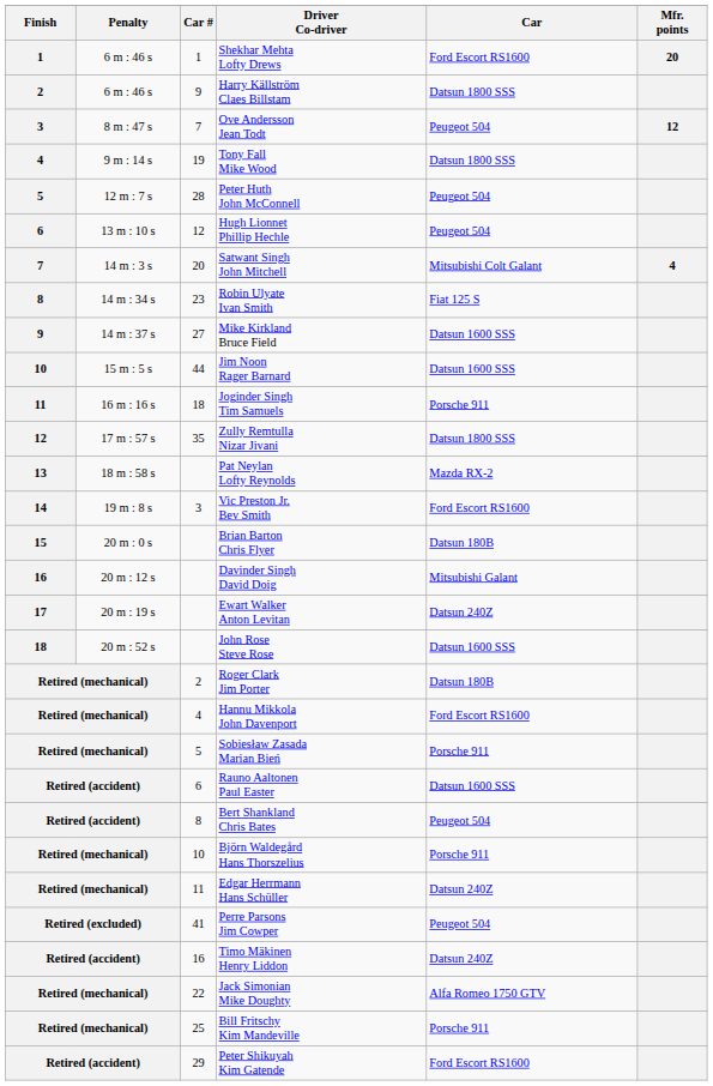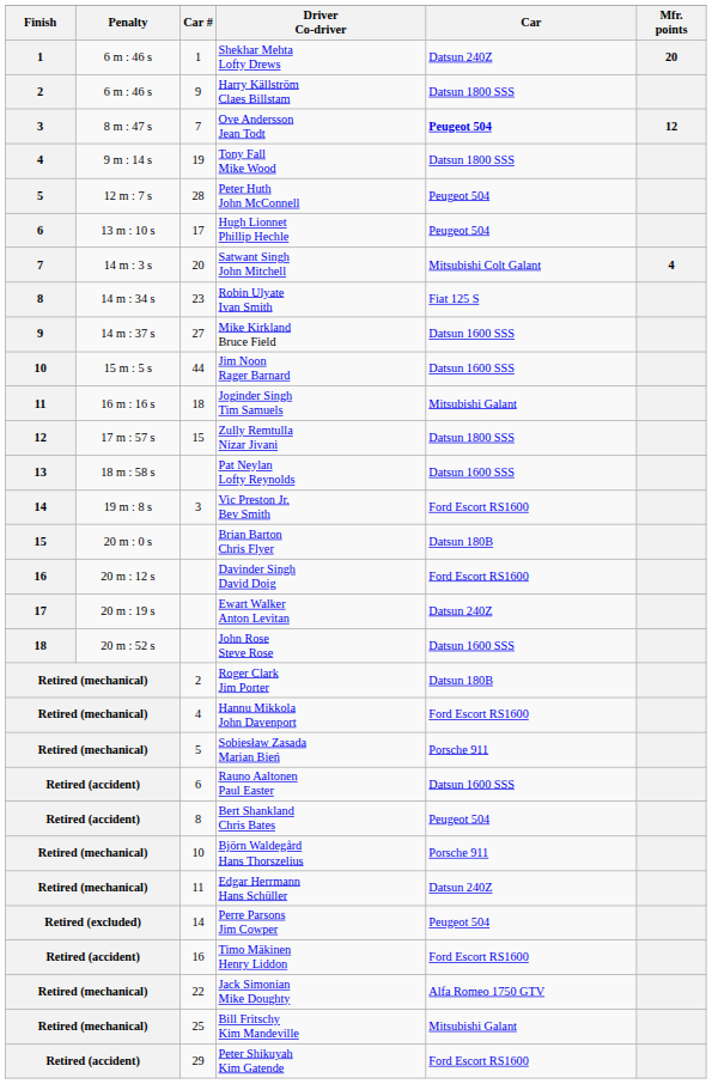Shekhar Mehta Lofty Drews | Car: Ford Escort RS1600 -> Datsun 240Z
Ove Andersson Jean Todt | Car: normal -> bold
Hugh Lionnet Phillip Hechle | Car #: 12 -> 17
Joginder Singh Tim Samuels | Car: Porsche 911 -> Mitsubishi Galant
Zully Remtulla Nizar Jivani | Car #: 35 -> 15
Pat Neylan Lofty Reynolds | Car: Mazda RX-2 -> Datsun 1600 SSS
Davinder Singh David Doig | Car: Mitsubishi Galant -> Ford Escort RS1600
Perre Parsons Jim Cowper | Car #: 41 -> 14
Timo Mäkinen Henry Liddon | Car: Datsun 240Z -> Ford Escort RS1600
Bill Fritschy Kim Mandeville | Car: Porsche 911 -> Mitsubishi Galant
